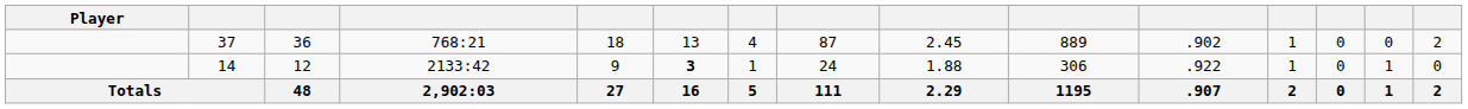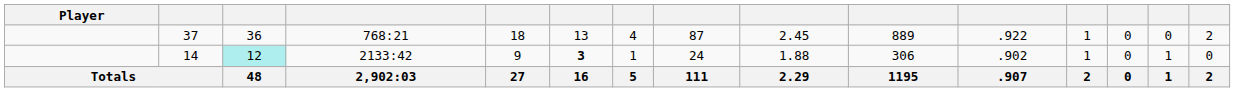37 | column 11: .902 -> .922
14 | column 3: no background -> paleturquoise background
14 | column 11: .922 -> .902
